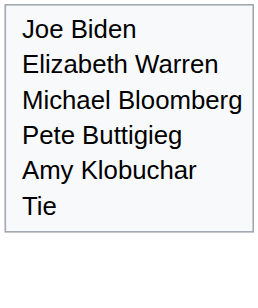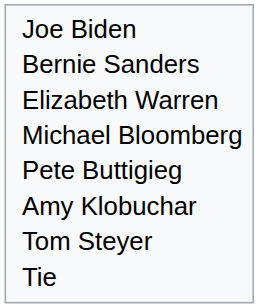+ row: Bernie Sanders
+ row: Tom Steyer
